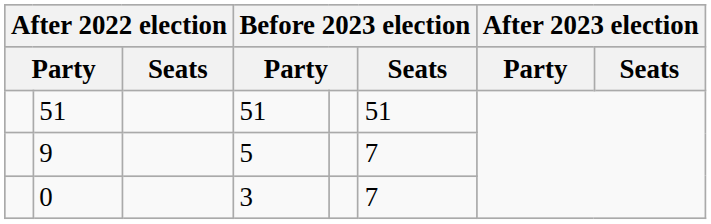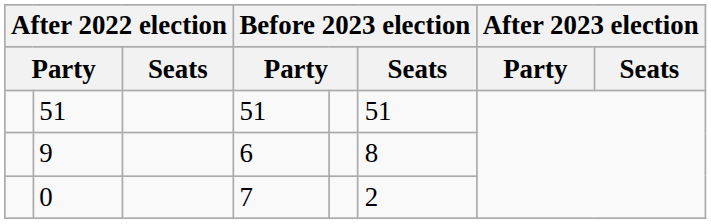9 | column 4: 5 -> 6
9 | Before 2023 election / Seats: 7 -> 8
0 | column 4: 3 -> 7
0 | Before 2023 election / Seats: 7 -> 2
